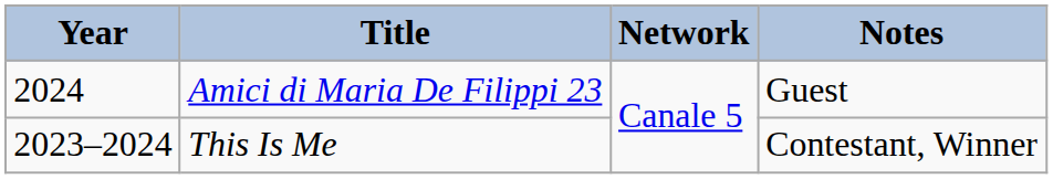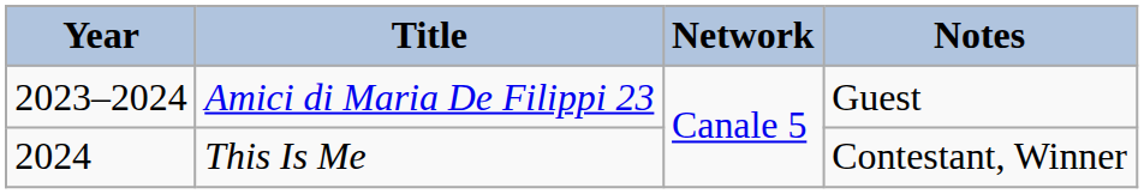Amici di Maria De Filippi 23 | Year: 2024 -> 2023–2024
This Is Me | Year: 2023–2024 -> 2024
